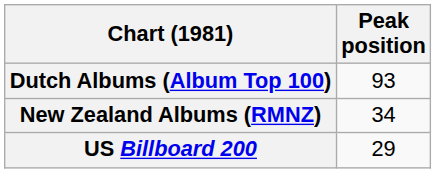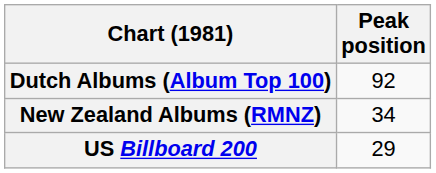Dutch Albums (Album Top 100) | Peak position: 93 -> 92
